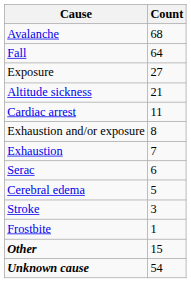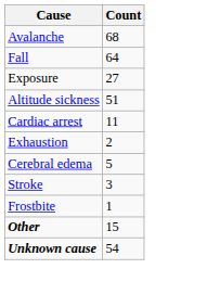Altitude sickness | Count: 21 -> 51
- row: Exhaustion and/or exposure | 8
Exhaustion | Count: 7 -> 2
- row: Serac | 6
